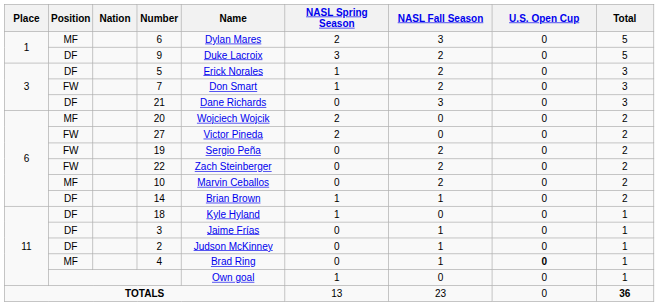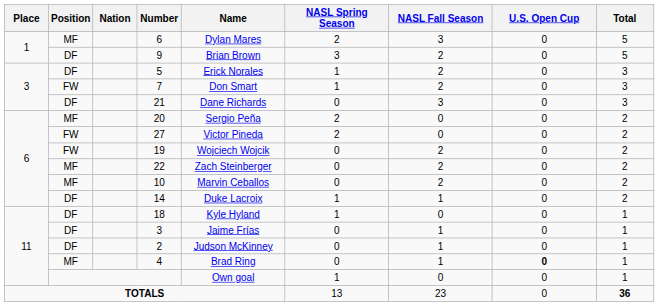9 | Name: Duke Lacroix -> Brian Brown
20 | Name: Wojciech Wojcik -> Sergio Peña
19 | Name: Sergio Peña -> Wojciech Wojcik
22 | Position: FW -> MF
14 | Name: Brian Brown -> Duke Lacroix
